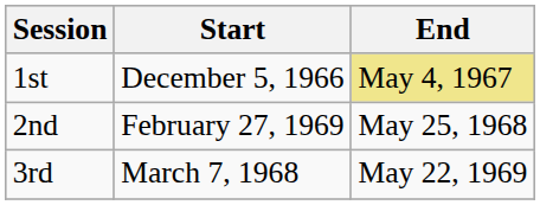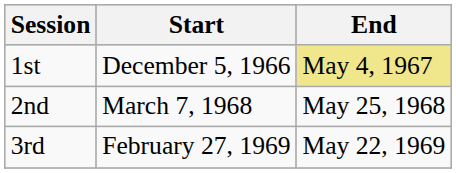2nd | Start: February 27, 1969 -> March 7, 1968
3rd | Start: March 7, 1968 -> February 27, 1969
